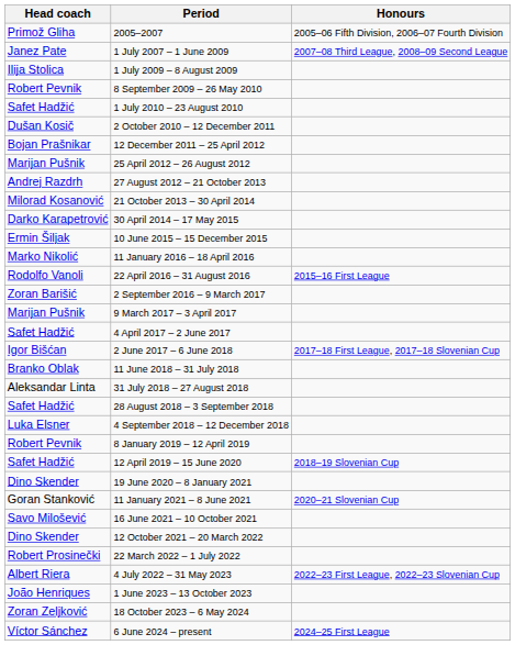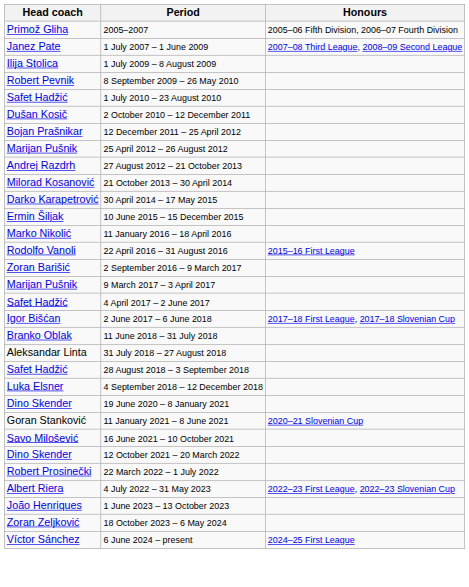- row: Robert Pevnik | 8 January 2019 – 12 April 2019
- row: Safet Hadžić | 12 April 2019 – 15 June 2020 | 2018–19 Slovenian Cup
